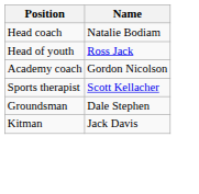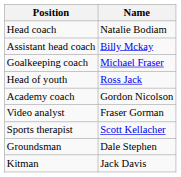+ row: Assistant head coach | Billy Mckay
+ row: Goalkeeping coach | Michael Fraser
+ row: Video analyst | Fraser Gorman
